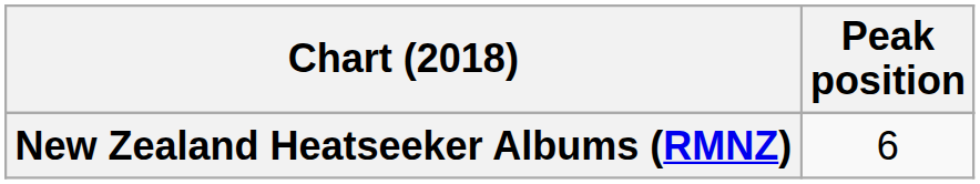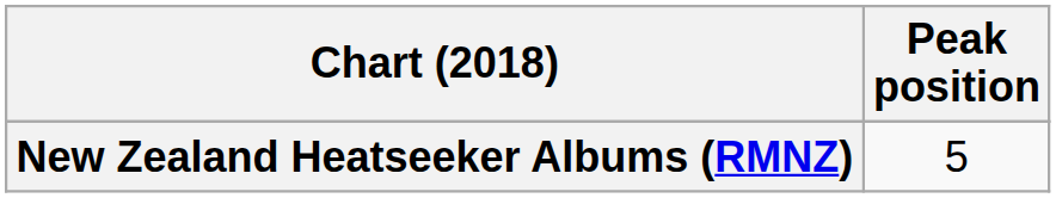New Zealand Heatseeker Albums (RMNZ) | Peak position: 6 -> 5
